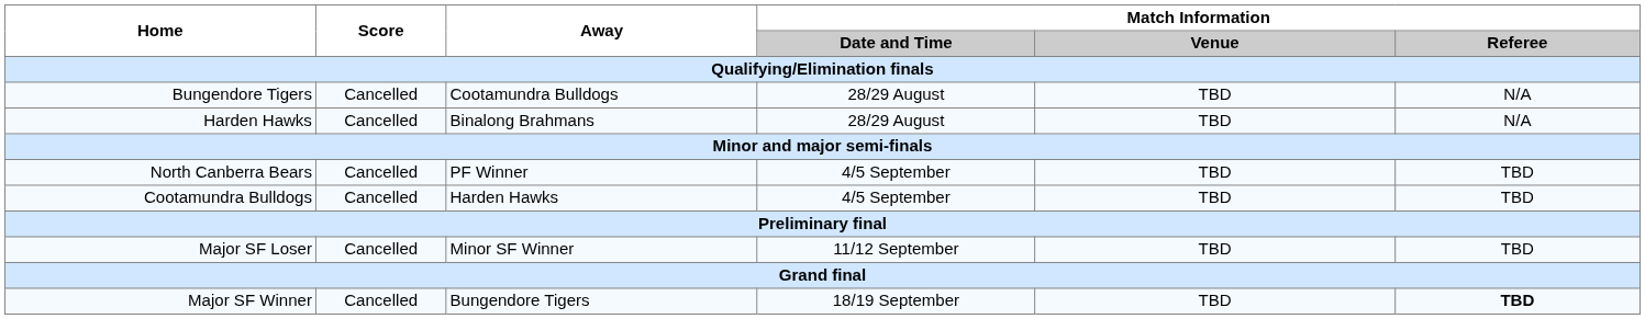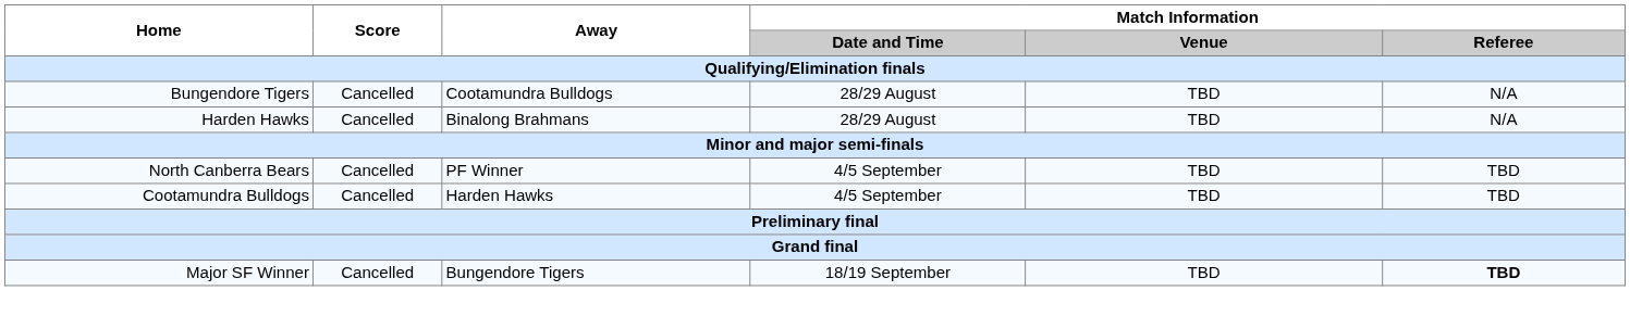- row: Major SF Loser | Cancelled | Minor SF Winner | 11/12 September | TBD | TBD
